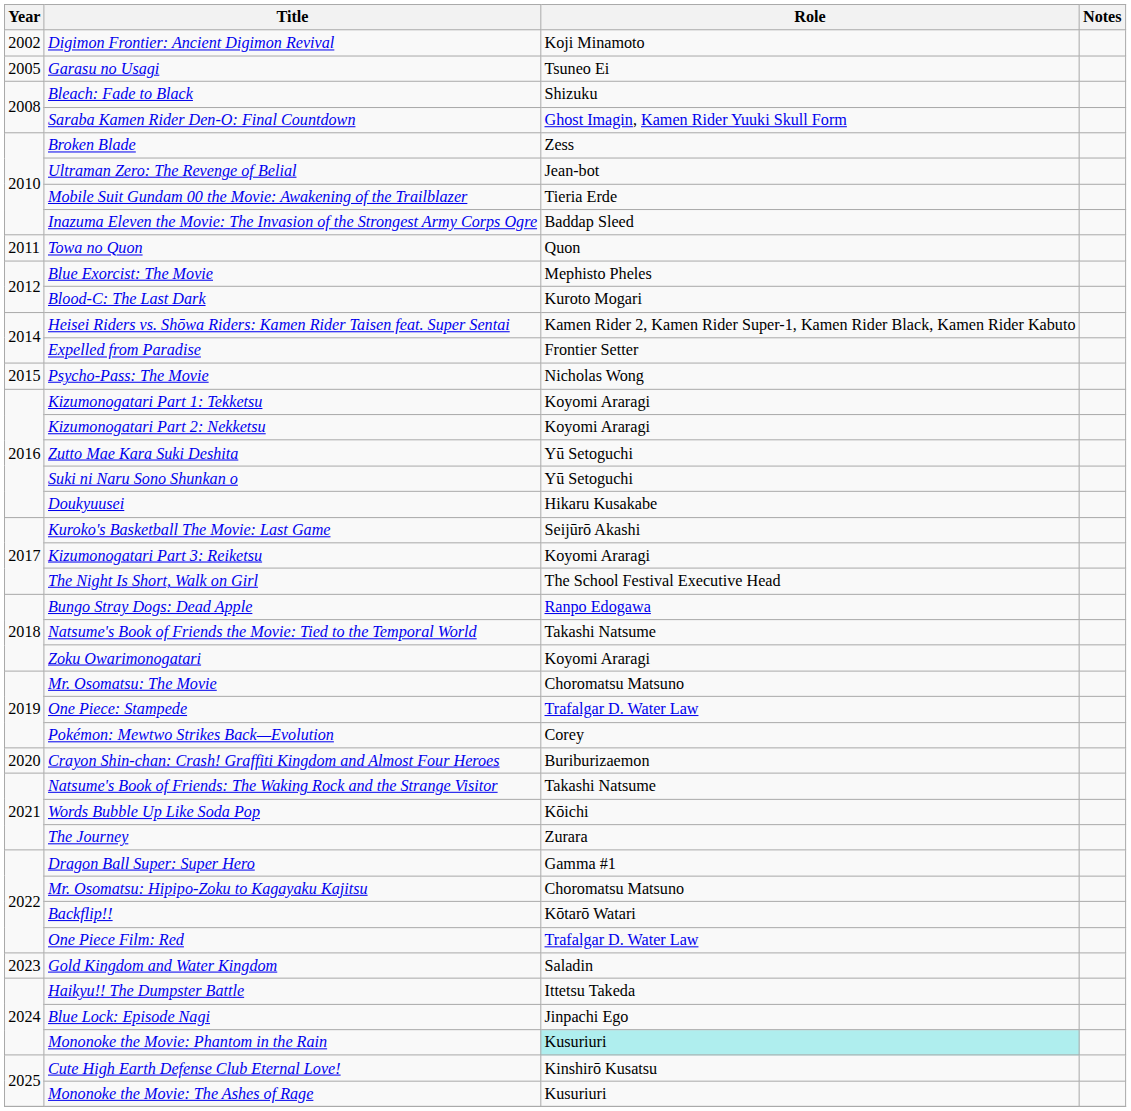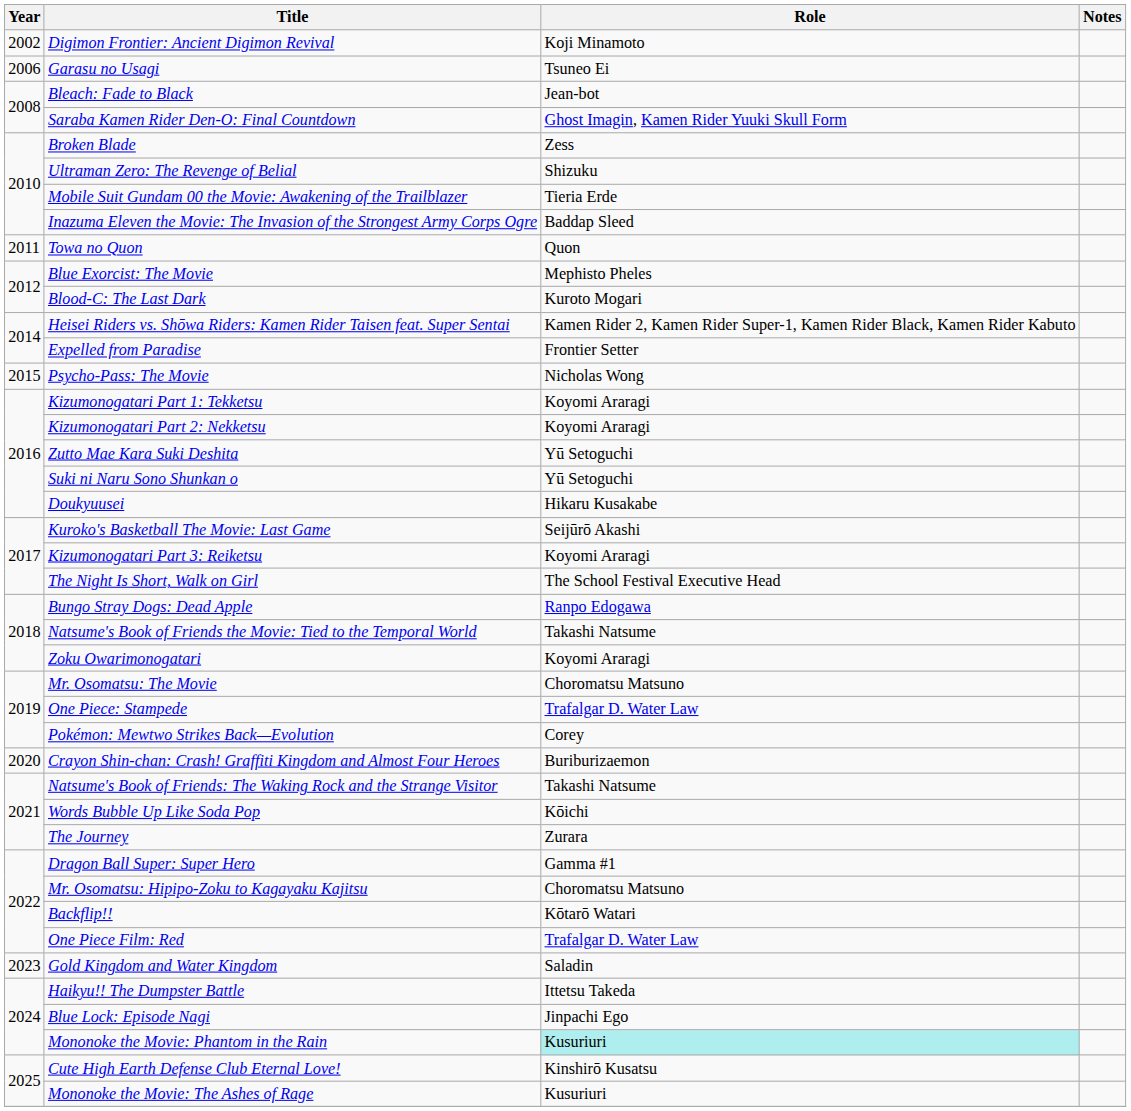Garasu no Usagi | Year: 2005 -> 2006
Bleach: Fade to Black | Role: Shizuku -> Jean-bot
Ultraman Zero: The Revenge of Belial | Role: Jean-bot -> Shizuku
